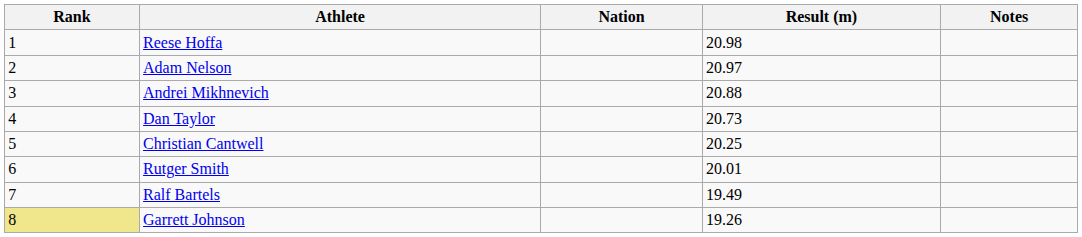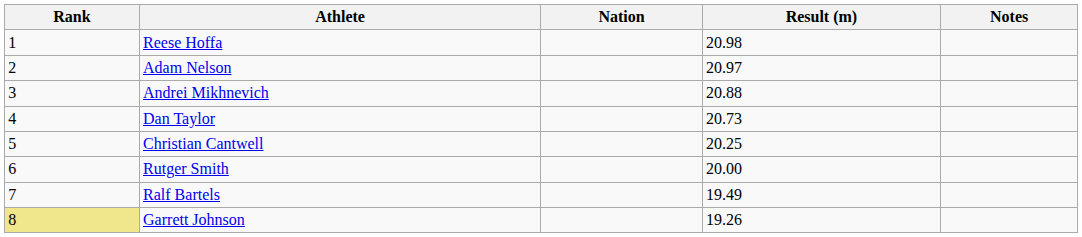Rutger Smith | Result (m): 20.01 -> 20.00
